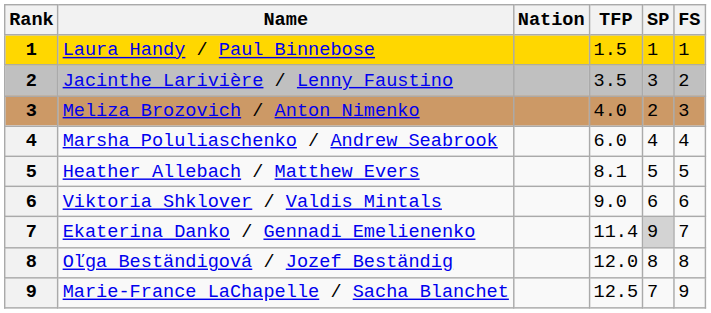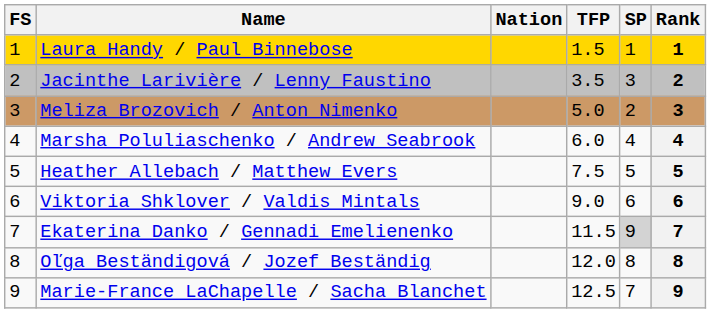columns swapped: Rank <-> FS
Meliza Brozovich / Anton Nimenko | TFP: 4.0 -> 5.0
Heather Allebach / Matthew Evers | TFP: 8.1 -> 7.5
Ekaterina Danko / Gennadi Emelienenko | TFP: 11.4 -> 11.5
